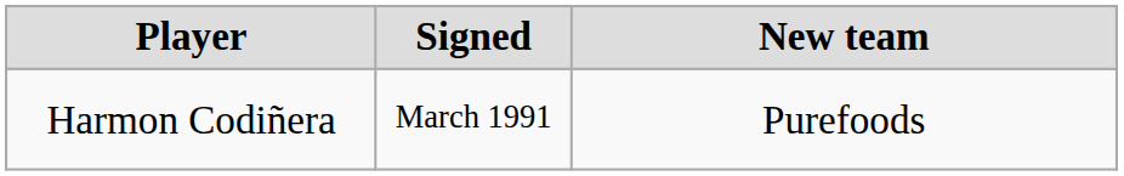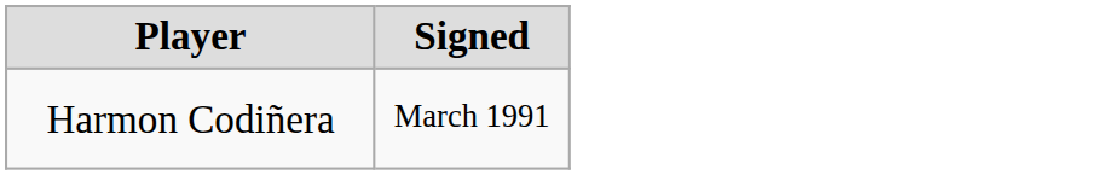- column: New team | Purefoods
